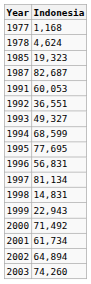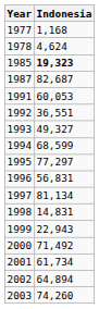1985 | Indonesia: normal -> bold
1995 | Indonesia: 77,695 -> 77,297
